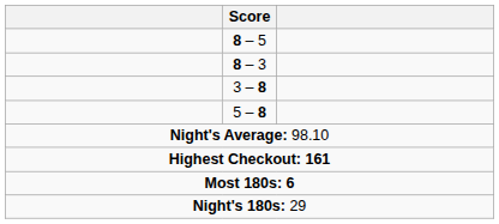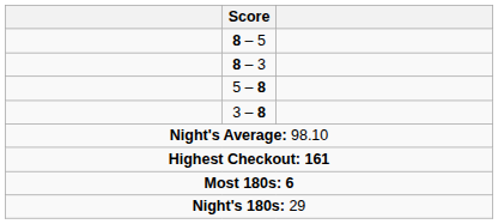rows swapped: 3 – 8 <-> 5 – 8
